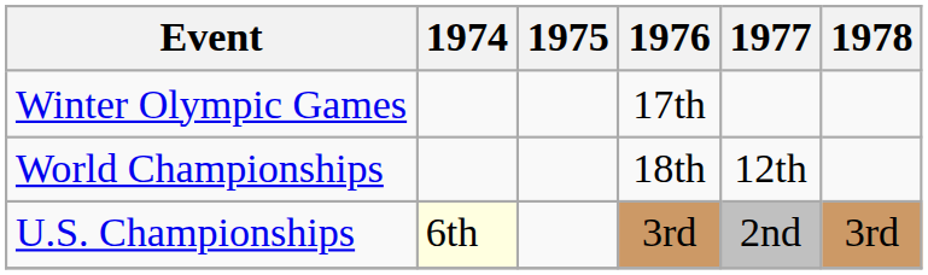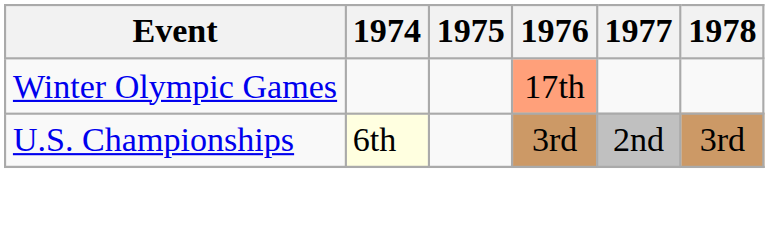Winter Olympic Games | 1976: no background -> lightsalmon background
- row: World Championships | 18th | 12th
